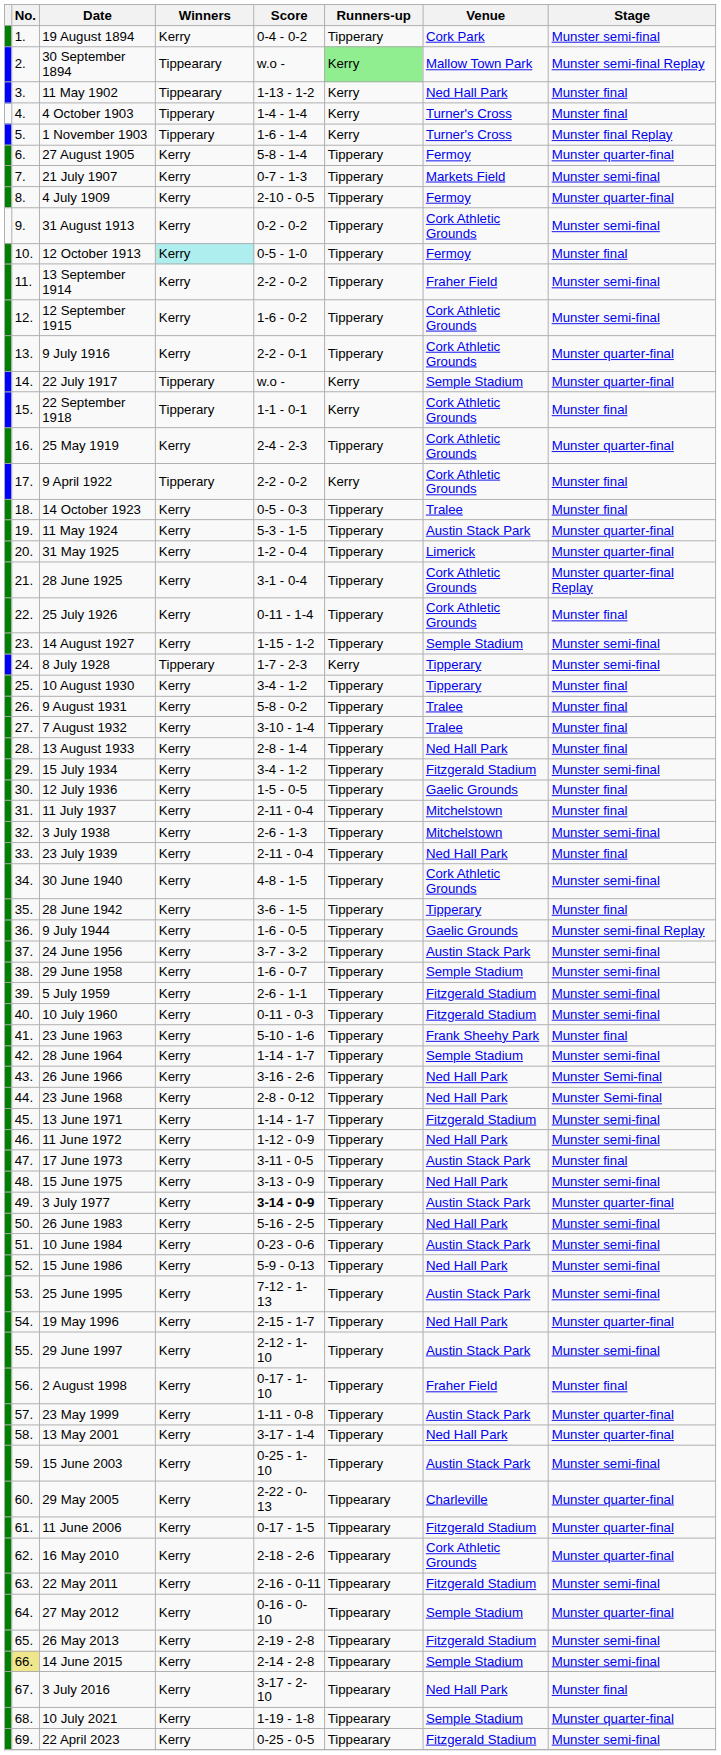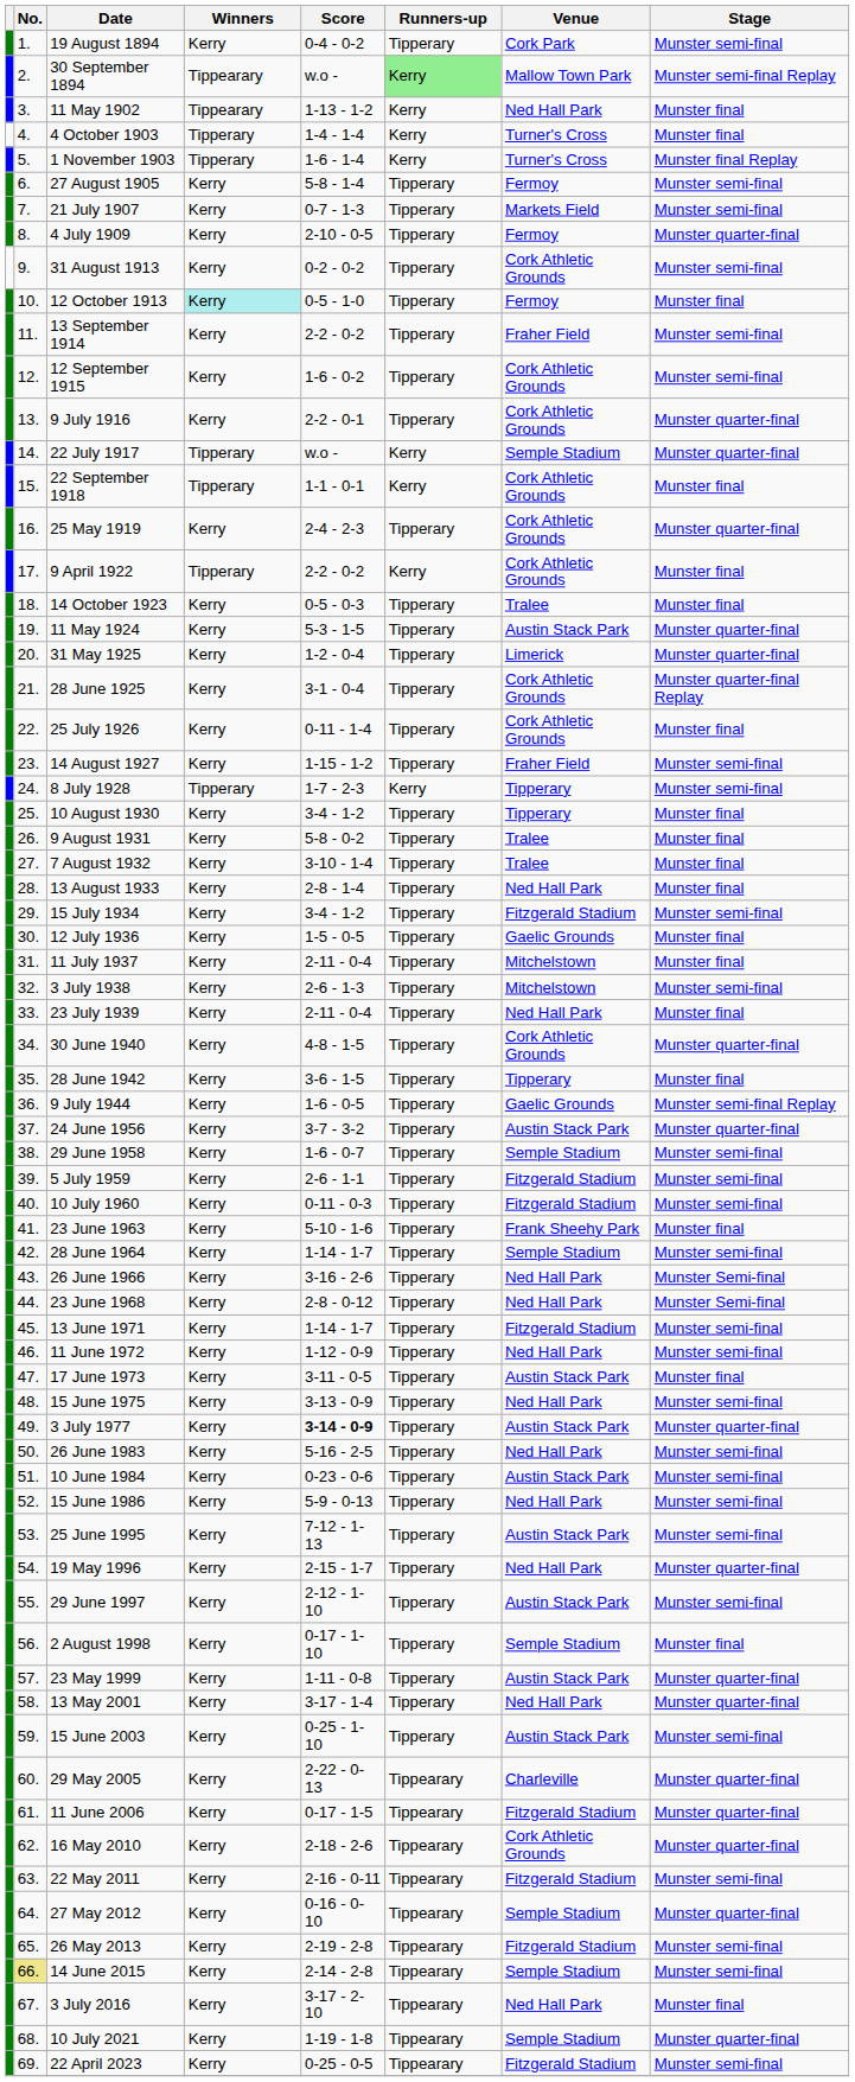27 August 1905 | Stage: Munster quarter-final -> Munster semi-final
14 August 1927 | Venue: Semple Stadium -> Fraher Field
30 June 1940 | Stage: Munster semi-final -> Munster quarter-final
24 June 1956 | Stage: Munster semi-final -> Munster quarter-final
2 August 1998 | Venue: Fraher Field -> Semple Stadium
